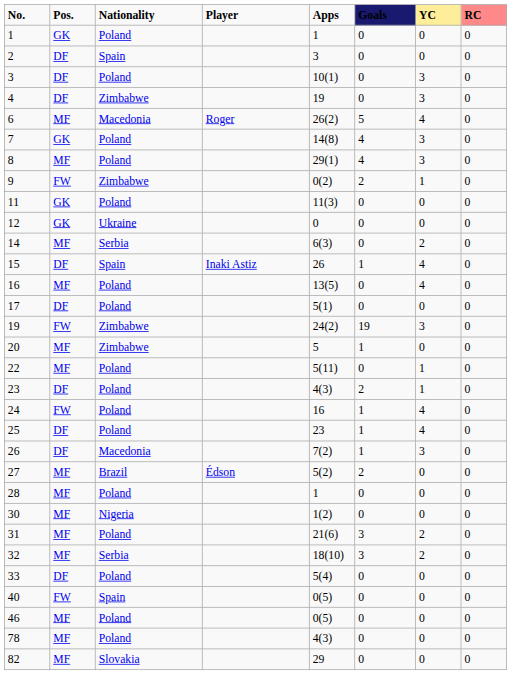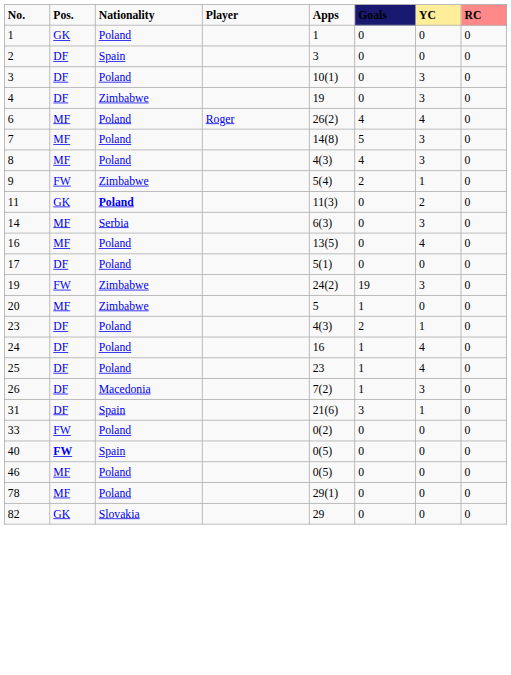6 | Nationality: Macedonia -> Poland
6 | Goals: 5 -> 4
7 | Pos.: GK -> MF
7 | Goals: 4 -> 5
8 | Apps: 29(1) -> 4(3)
9 | Apps: 0(2) -> 5(4)
11 | Nationality: normal -> bold
11 | YC: 0 -> 2
- row: 12 | GK | Ukraine | 0 | 0 | 0 | 0
14 | YC: 2 -> 3
- row: 15 | DF | Spain | Inaki Astiz | 26 | 1 | 4 | 0
- row: 22 | MF | Poland | 5(11) | 0 | 1 | 0
24 | Pos.: FW -> DF
- row: 27 | MF | Brazil | Édson | 5(2) | 2 | 0 | 0
- row: 28 | MF | Poland | 1 | 0 | 0 | 0
- row: 30 | MF | Nigeria | 1(2) | 0 | 0 | 0
31 | Pos.: MF -> DF
31 | Nationality: Poland -> Spain
31 | YC: 2 -> 1
- row: 32 | MF | Serbia | 18(10) | 3 | 2 | 0
33 | Pos.: DF -> FW
33 | Apps: 5(4) -> 0(2)
40 | Pos.: normal -> bold
78 | Apps: 4(3) -> 29(1)
82 | Pos.: MF -> GK
